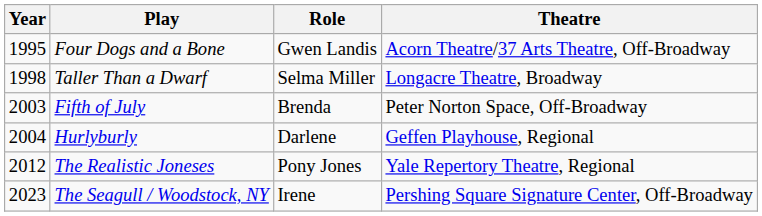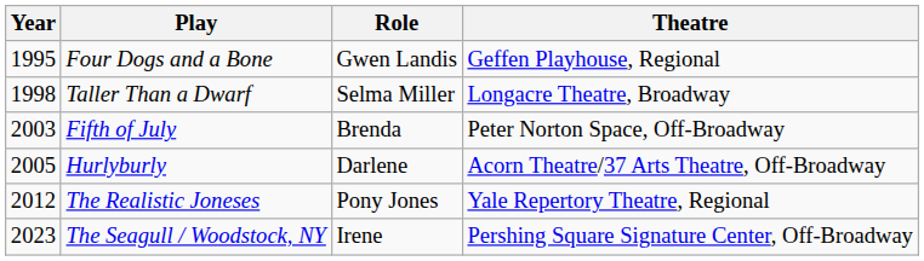Four Dogs and a Bone | Theatre: Acorn Theatre/37 Arts Theatre, Off-Broadway -> Geffen Playhouse, Regional
Hurlyburly | Year: 2004 -> 2005
Hurlyburly | Theatre: Geffen Playhouse, Regional -> Acorn Theatre/37 Arts Theatre, Off-Broadway
